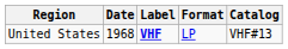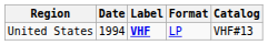United States | Date: 1968 -> 1994
